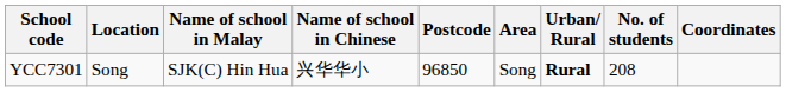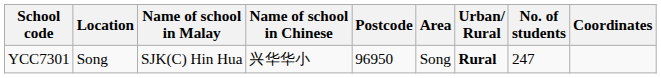YCC7301 | Postcode: 96850 -> 96950
YCC7301 | No. of students: 208 -> 247
